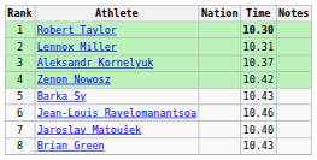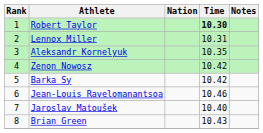Aleksandr Kornelyuk | Time: 10.37 -> 10.35
Barka Sy | Time: 10.43 -> 10.42
